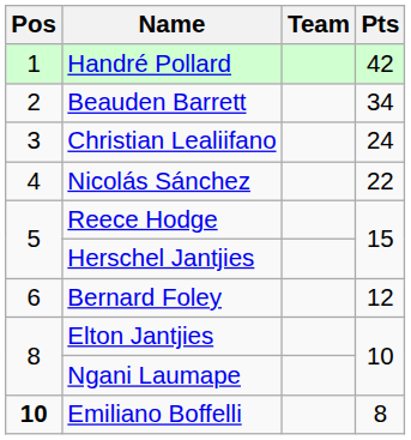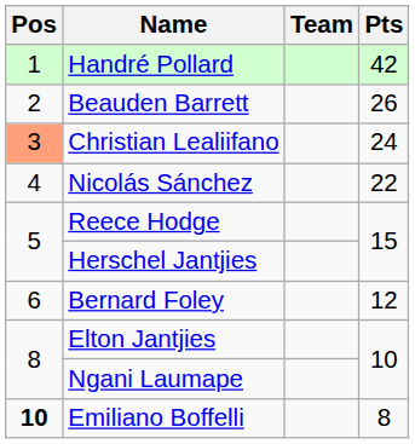Beauden Barrett | Pts: 34 -> 26
Christian Lealiifano | Pos: no background -> lightsalmon background
